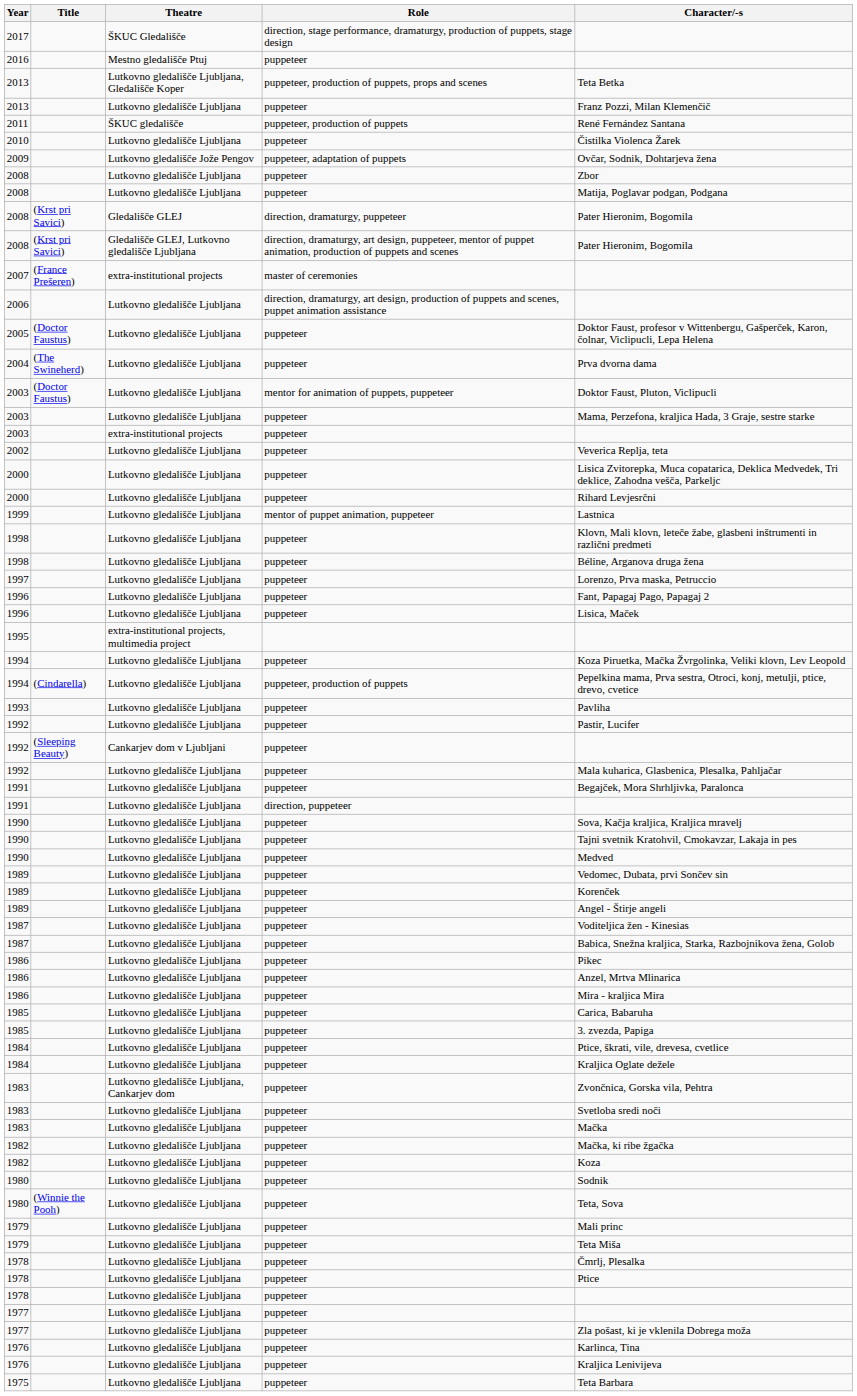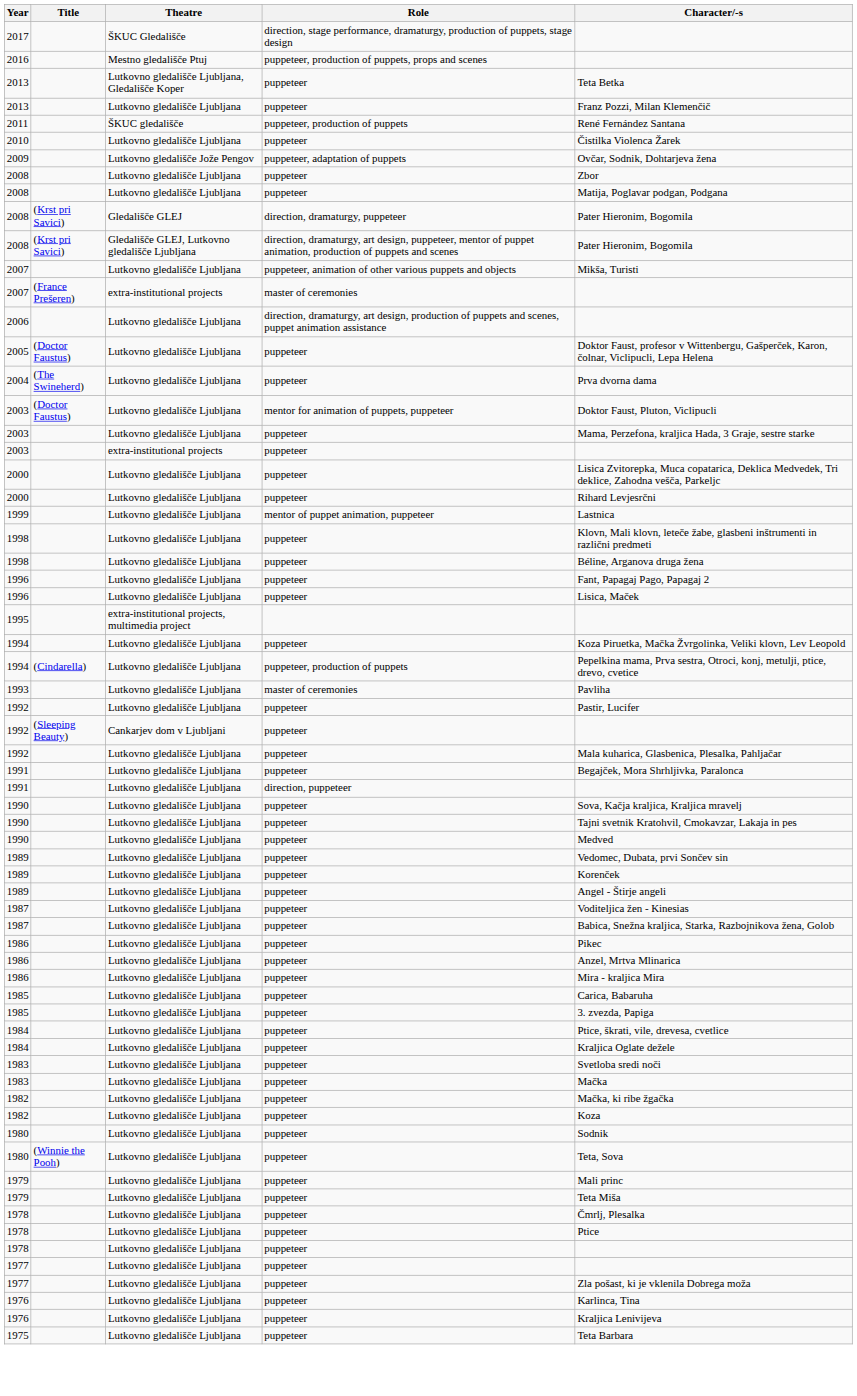2016 | Role: puppeteer -> puppeteer, production of puppets, props and scenes
2013 / Lutkovno gledališče Ljubljana, Gledališče Koper | Role: puppeteer, production of puppets, props and scenes -> puppeteer
+ row: 2007 | Lutkovno gledališče Ljubljana | puppeteer, animation of other various puppets and objects | Mikša, Turisti
- row: 2002 | Lutkovno gledališče Ljubljana | puppeteer | Veverica Replja, teta
- row: 1997 | Lutkovno gledališče Ljubljana | puppeteer | Lorenzo, Prva maska, Petruccio
1993 | Role: puppeteer -> master of ceremonies
- row: 1983 | Lutkovno gledališče Ljubljana, Cankarjev dom | puppeteer | Zvončnica, Gorska vila, Pehtra
